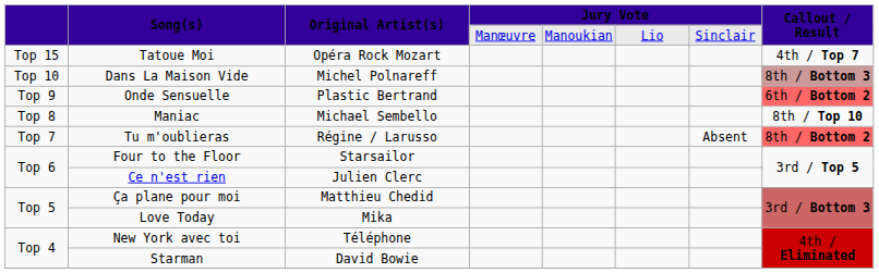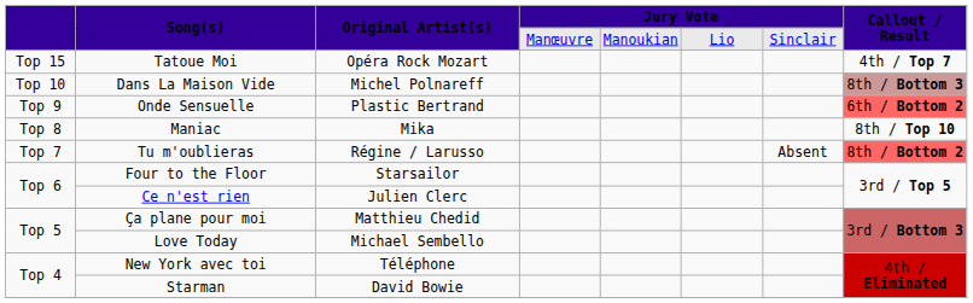Maniac | Original Artist(s): Michael Sembello -> Mika
Love Today | Original Artist(s): Mika -> Michael Sembello
